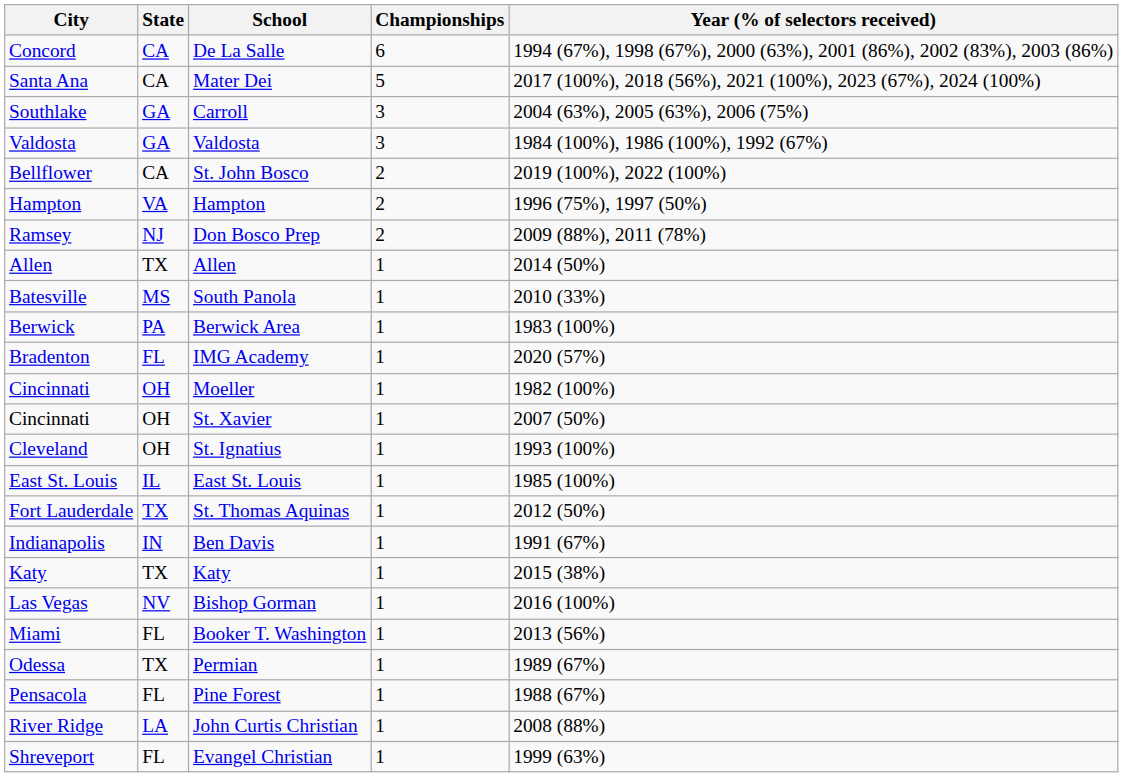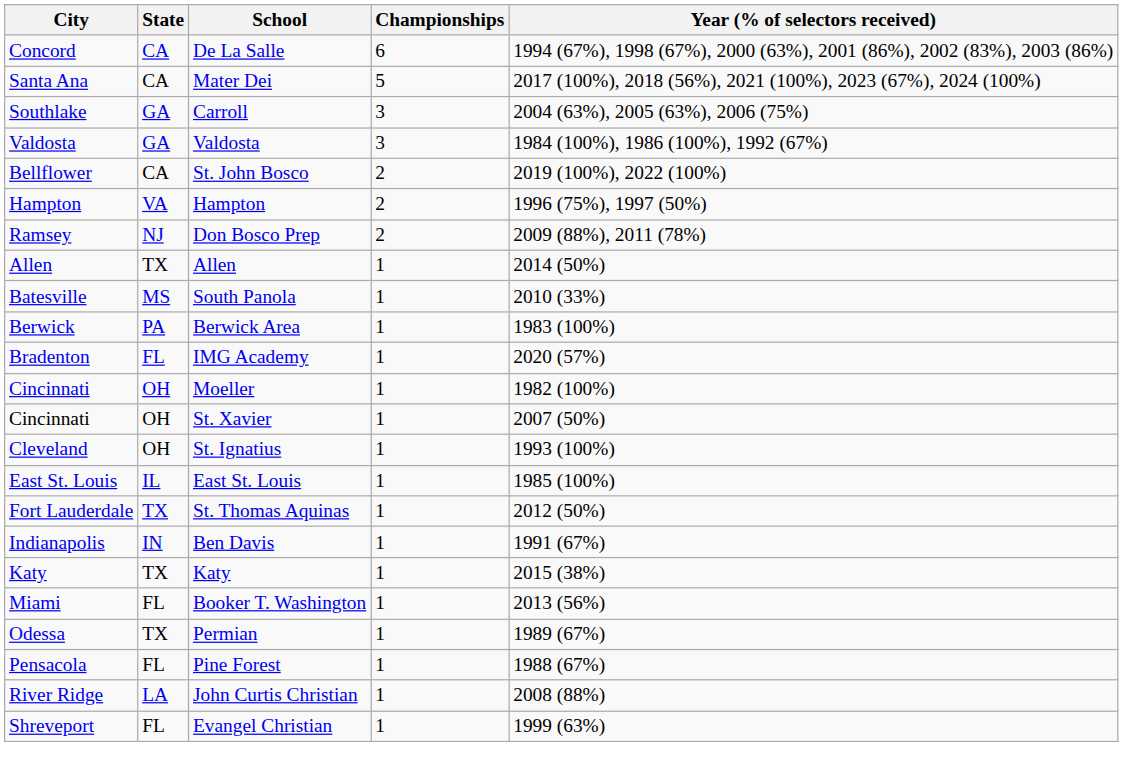- row: Las Vegas | NV | Bishop Gorman | 1 | 2016 (100%)
